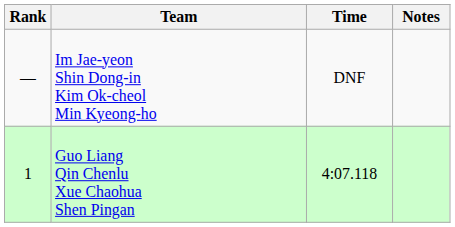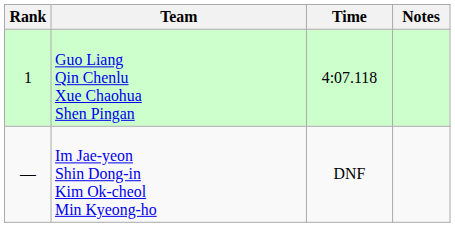rows swapped: Guo Liang Qin Chenlu Xue Chaohua Shen Pingan <-> Im Jae-yeon Shin Dong-in Kim Ok-cheol Min Kyeong-ho
